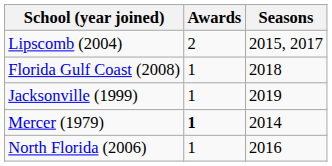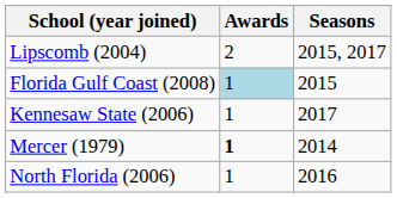Florida Gulf Coast (2008) | Awards: no background -> lightblue background
Florida Gulf Coast (2008) | Seasons: 2018 -> 2015
- row: Jacksonville (1999) | 1 | 2019
+ row: Kennesaw State (2006) | 1 | 2017
